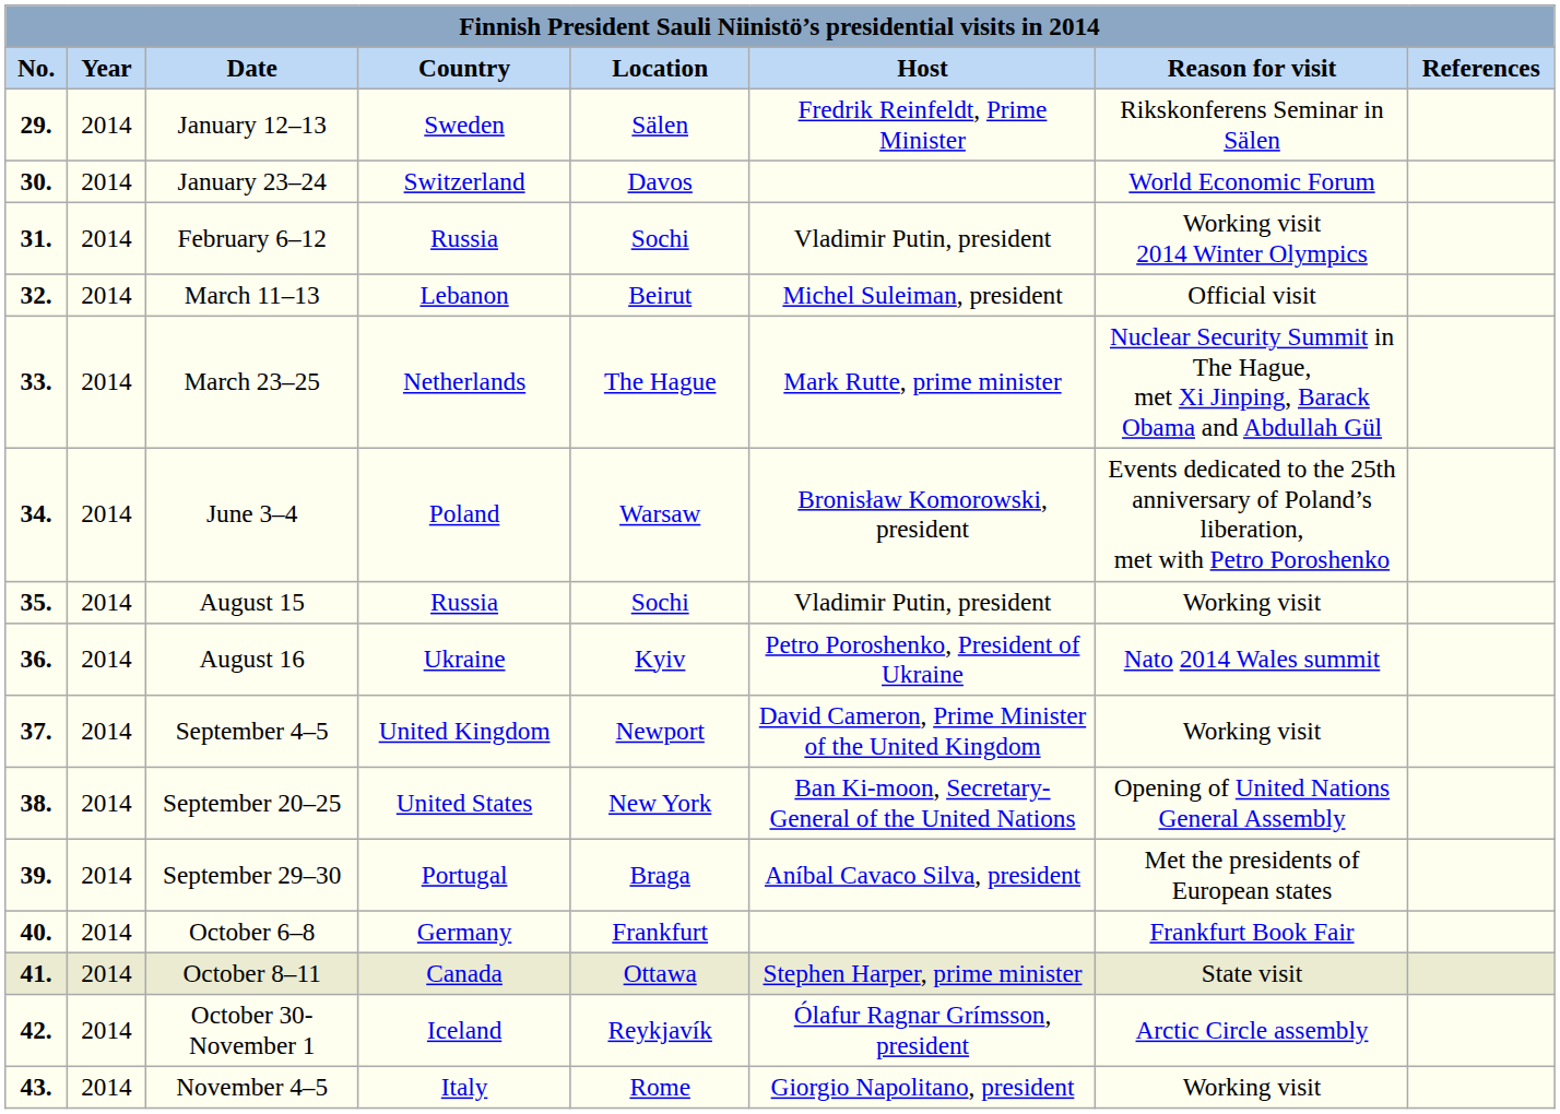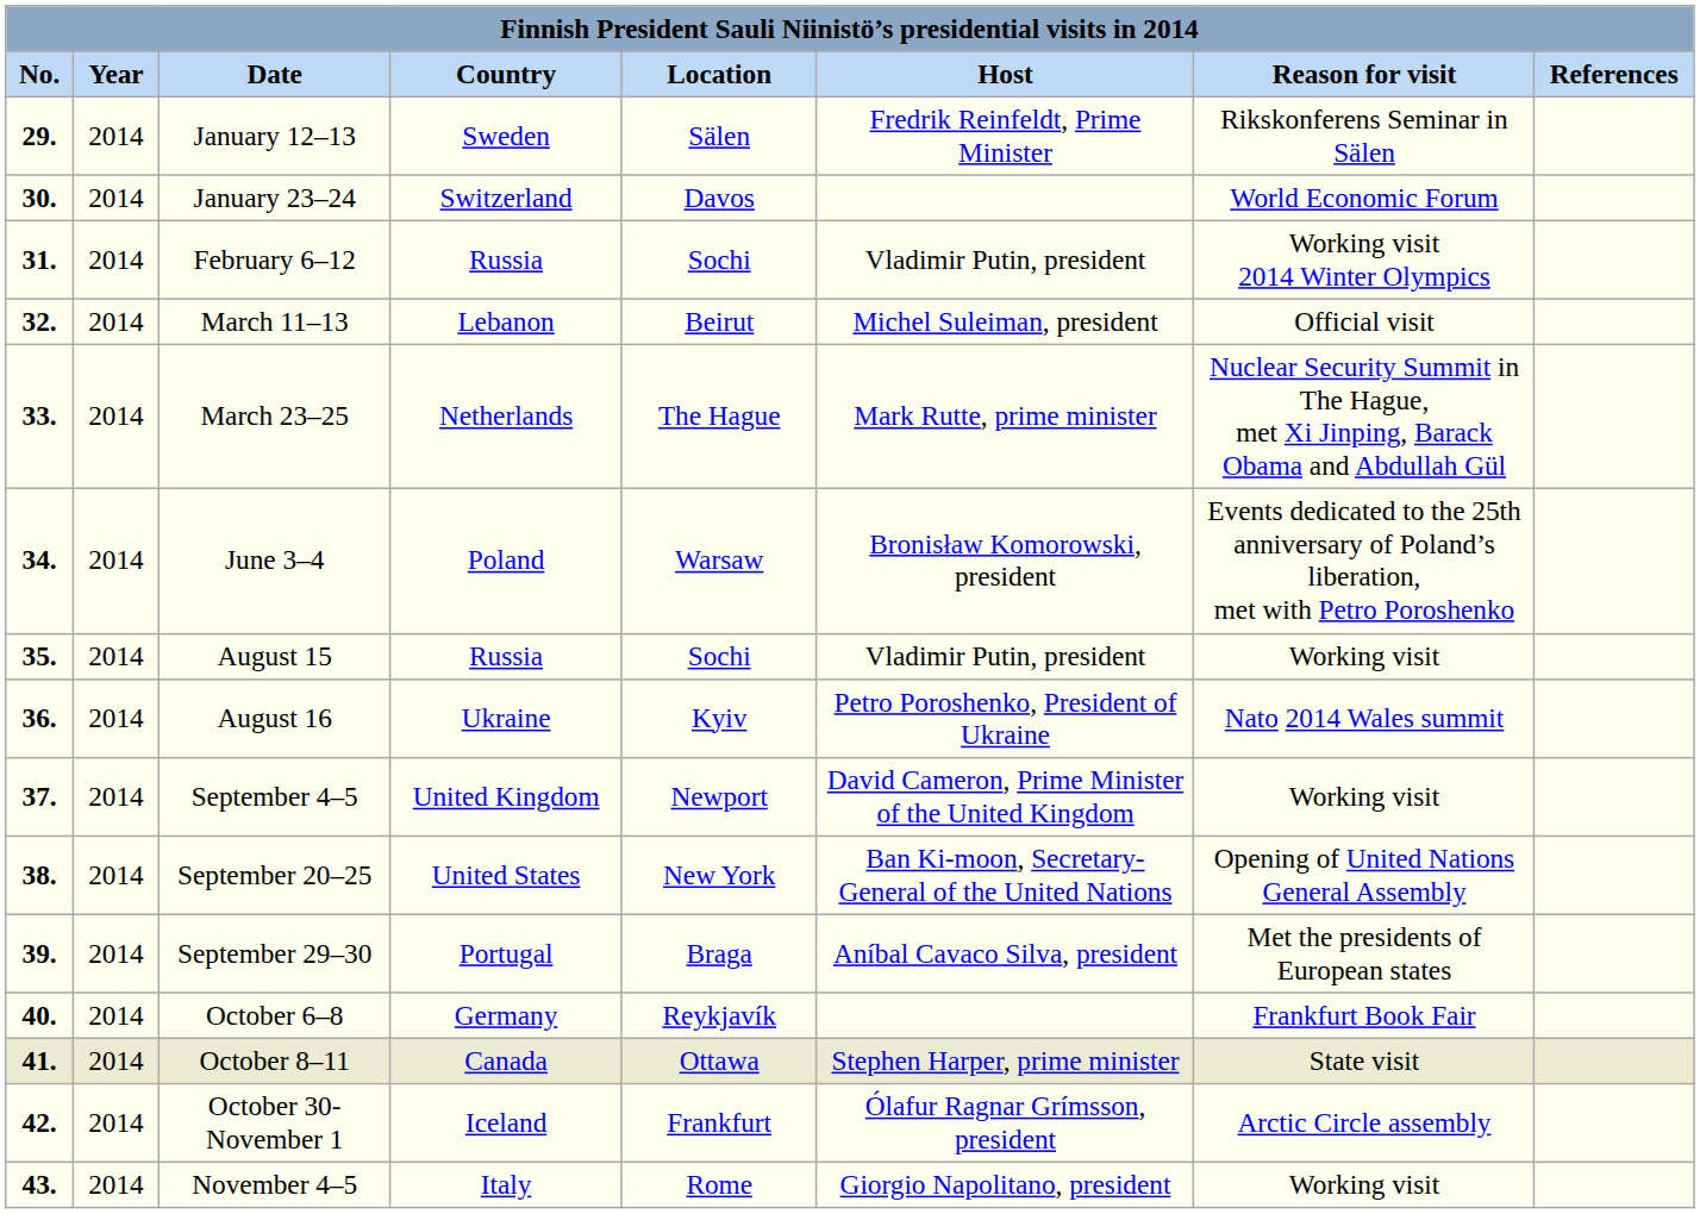October 6–8 | Location: Frankfurt -> Reykjavík
October 30-November 1 | Location: Reykjavík -> Frankfurt
